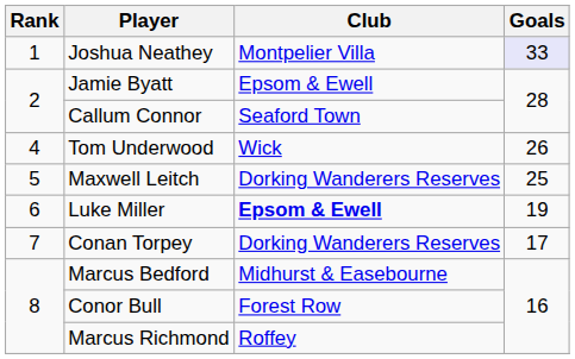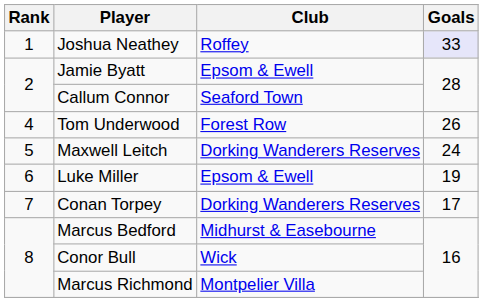Joshua Neathey | Club: Montpelier Villa -> Roffey
Tom Underwood | Club: Wick -> Forest Row
Maxwell Leitch | Goals: 25 -> 24
Luke Miller | Club: bold -> normal
Conor Bull | Club: Forest Row -> Wick
Marcus Richmond | Club: Roffey -> Montpelier Villa
